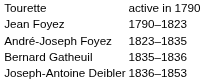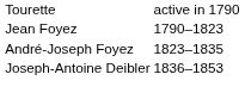- row: Bernard Gatheuil | 1835–1836
